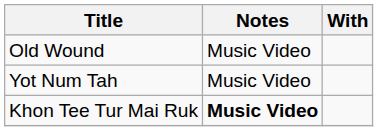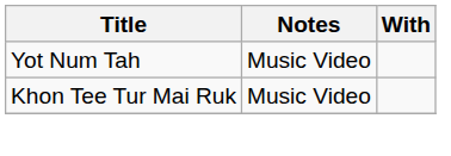- row: Old Wound | Music Video
Khon Tee Tur Mai Ruk | Notes: bold -> normal
